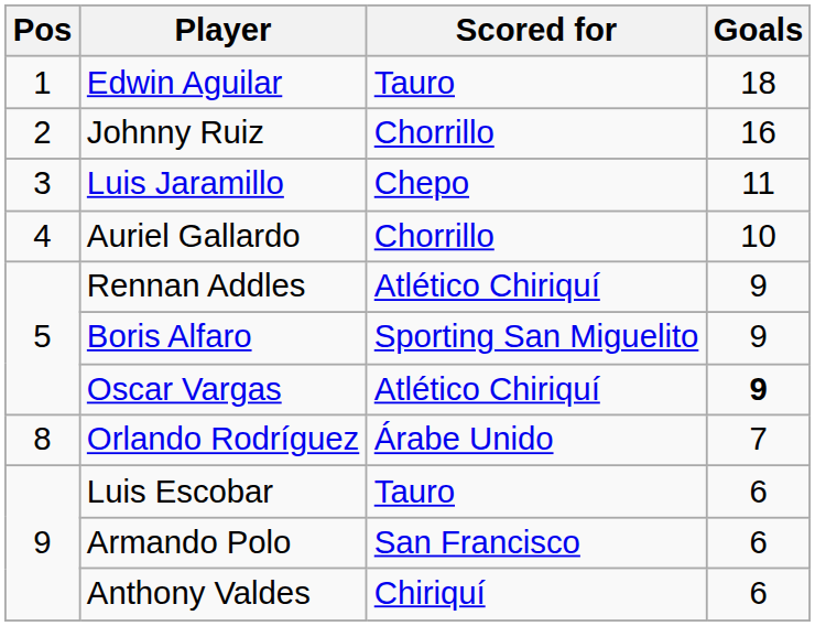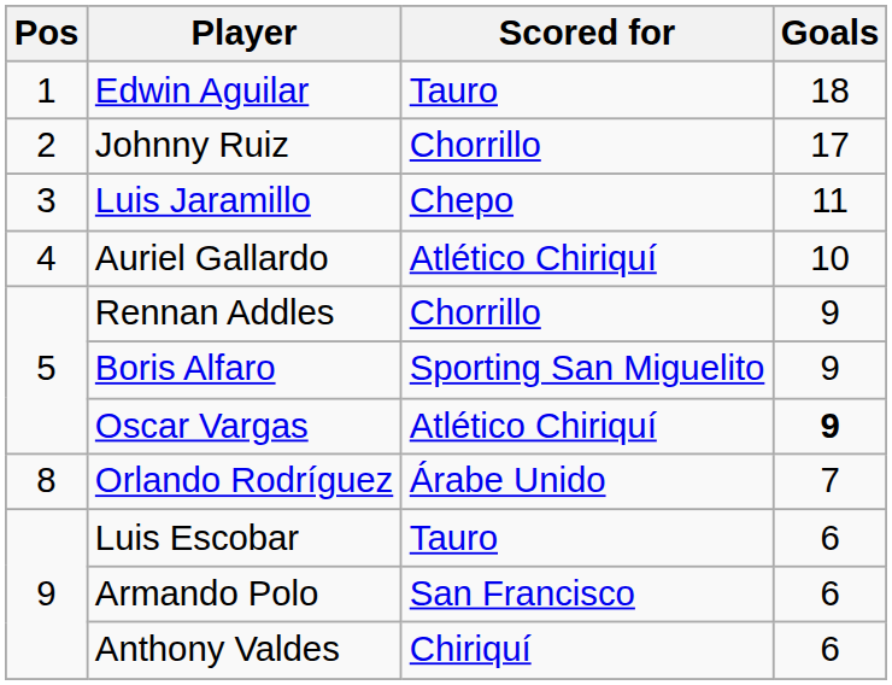Johnny Ruiz | Goals: 16 -> 17
Auriel Gallardo | Scored for: Chorrillo -> Atlético Chiriquí
Rennan Addles | Scored for: Atlético Chiriquí -> Chorrillo
